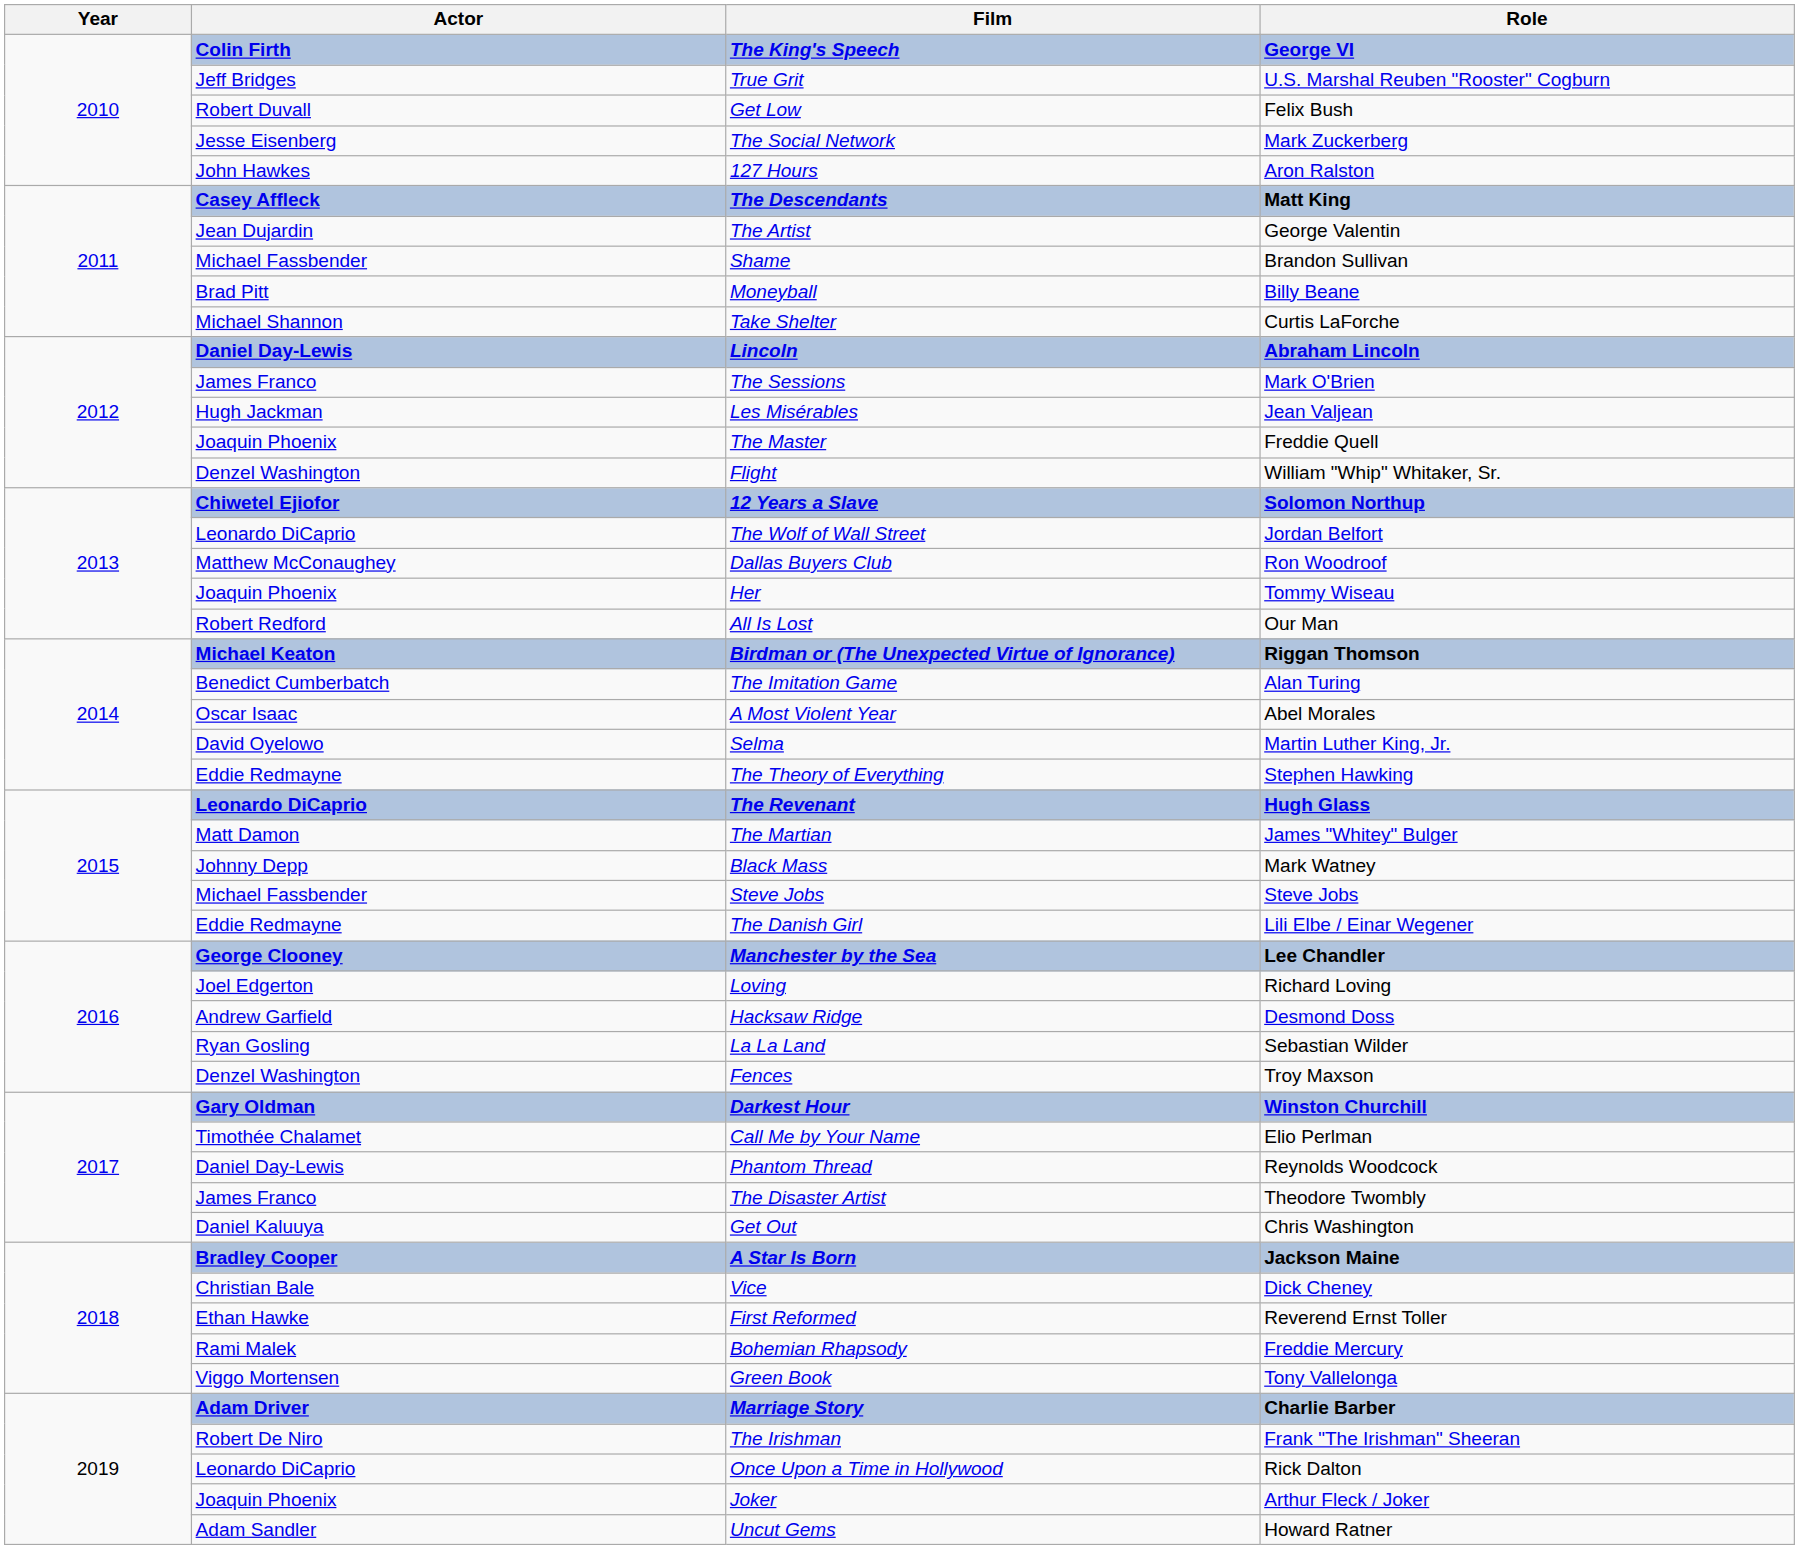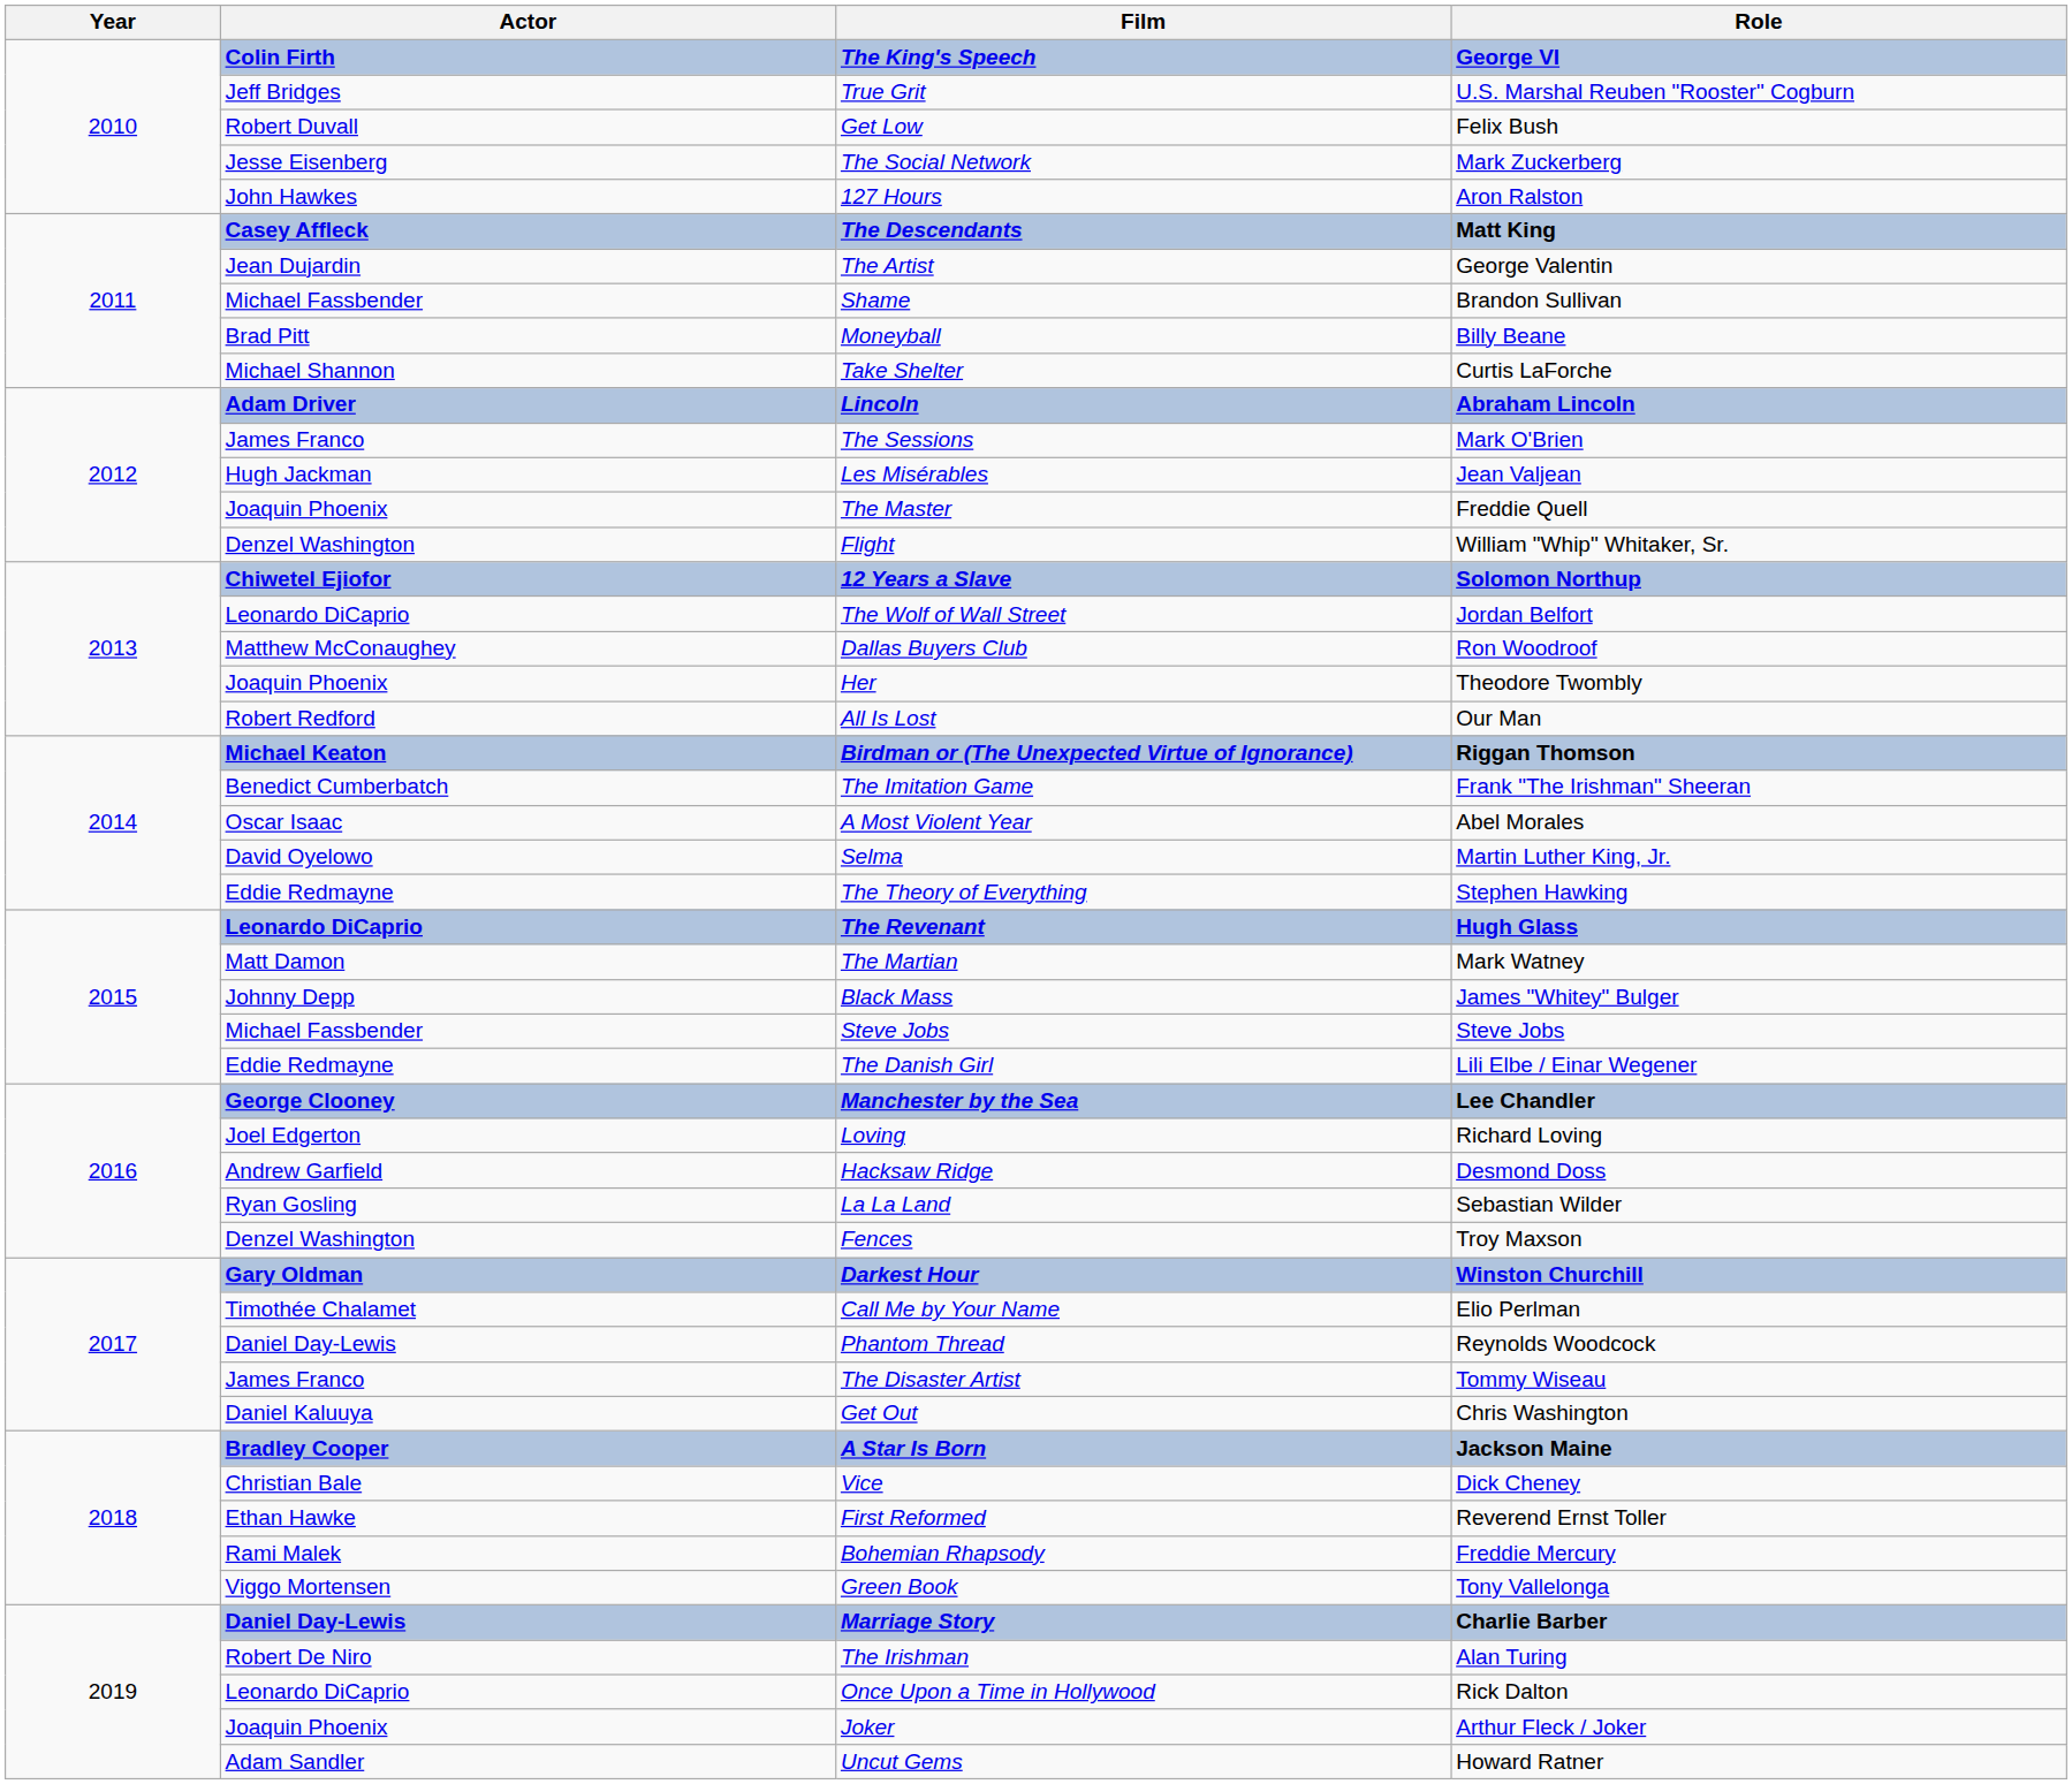Lincoln | Actor: Daniel Day-Lewis -> Adam Driver
Her | Role: Tommy Wiseau -> Theodore Twombly
The Imitation Game | Role: Alan Turing -> Frank "The Irishman" Sheeran
The Martian | Role: James "Whitey" Bulger -> Mark Watney
Black Mass | Role: Mark Watney -> James "Whitey" Bulger
The Disaster Artist | Role: Theodore Twombly -> Tommy Wiseau
Marriage Story | Actor: Adam Driver -> Daniel Day-Lewis
The Irishman | Role: Frank "The Irishman" Sheeran -> Alan Turing
